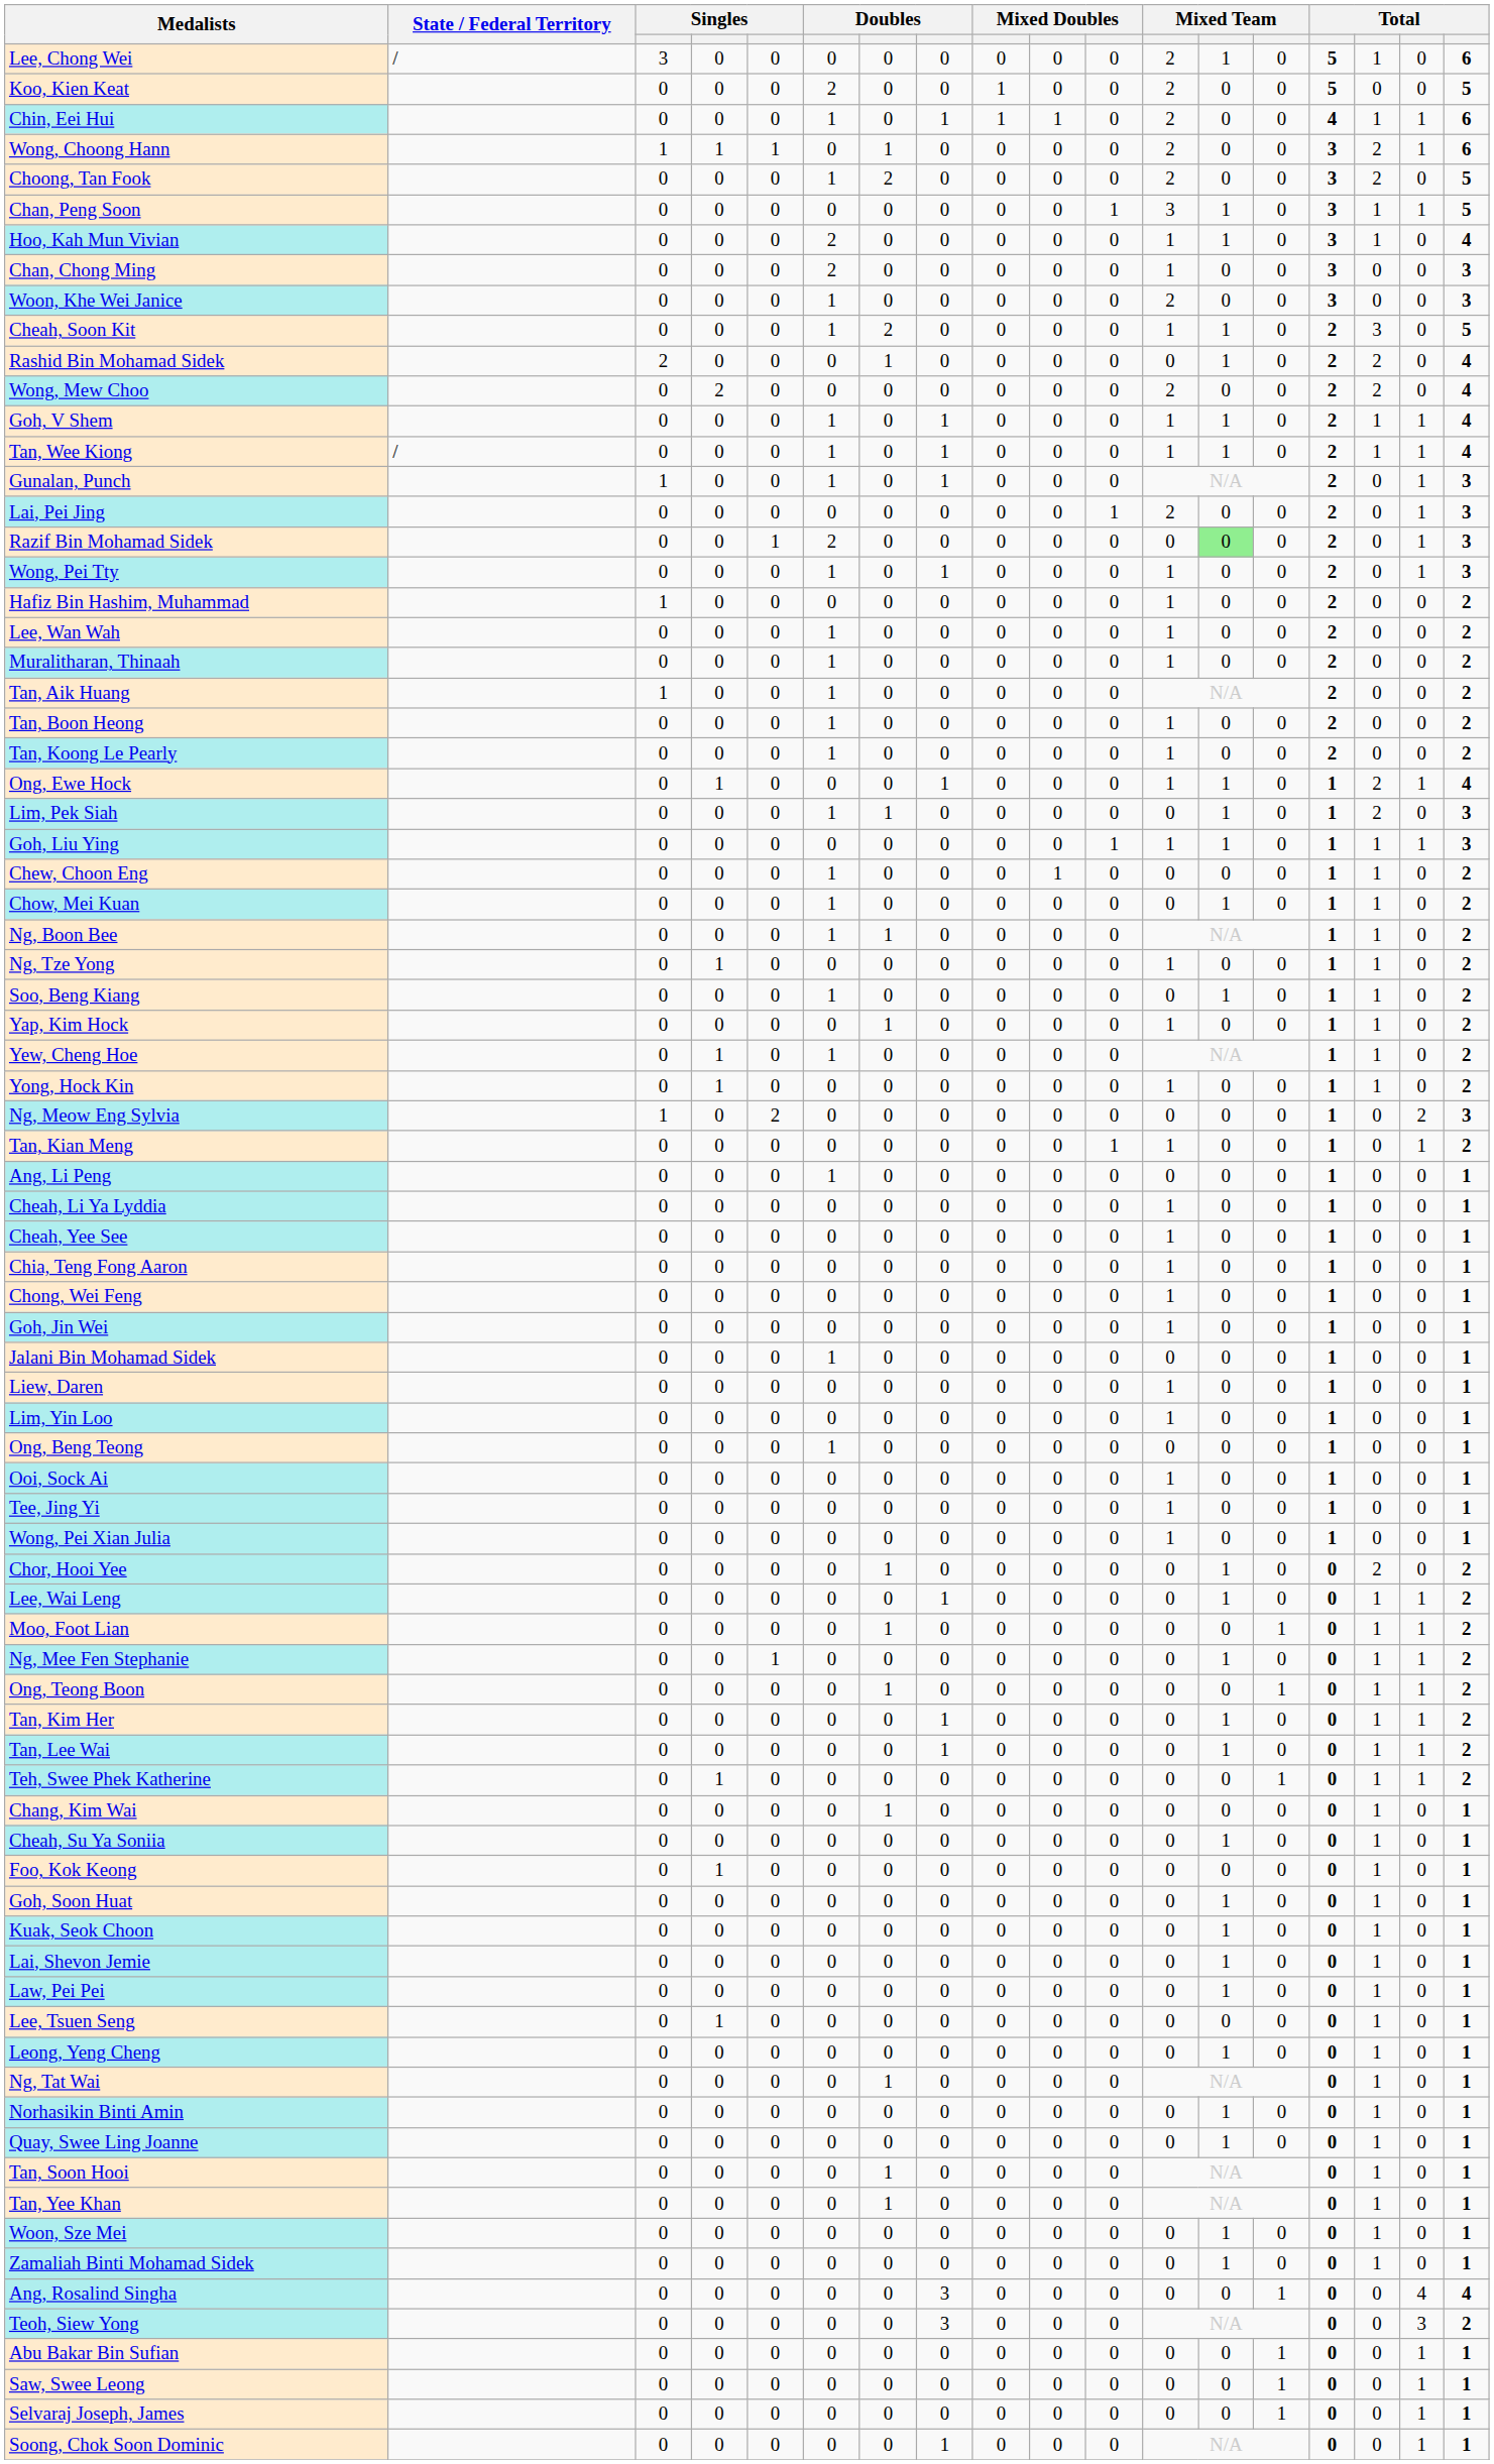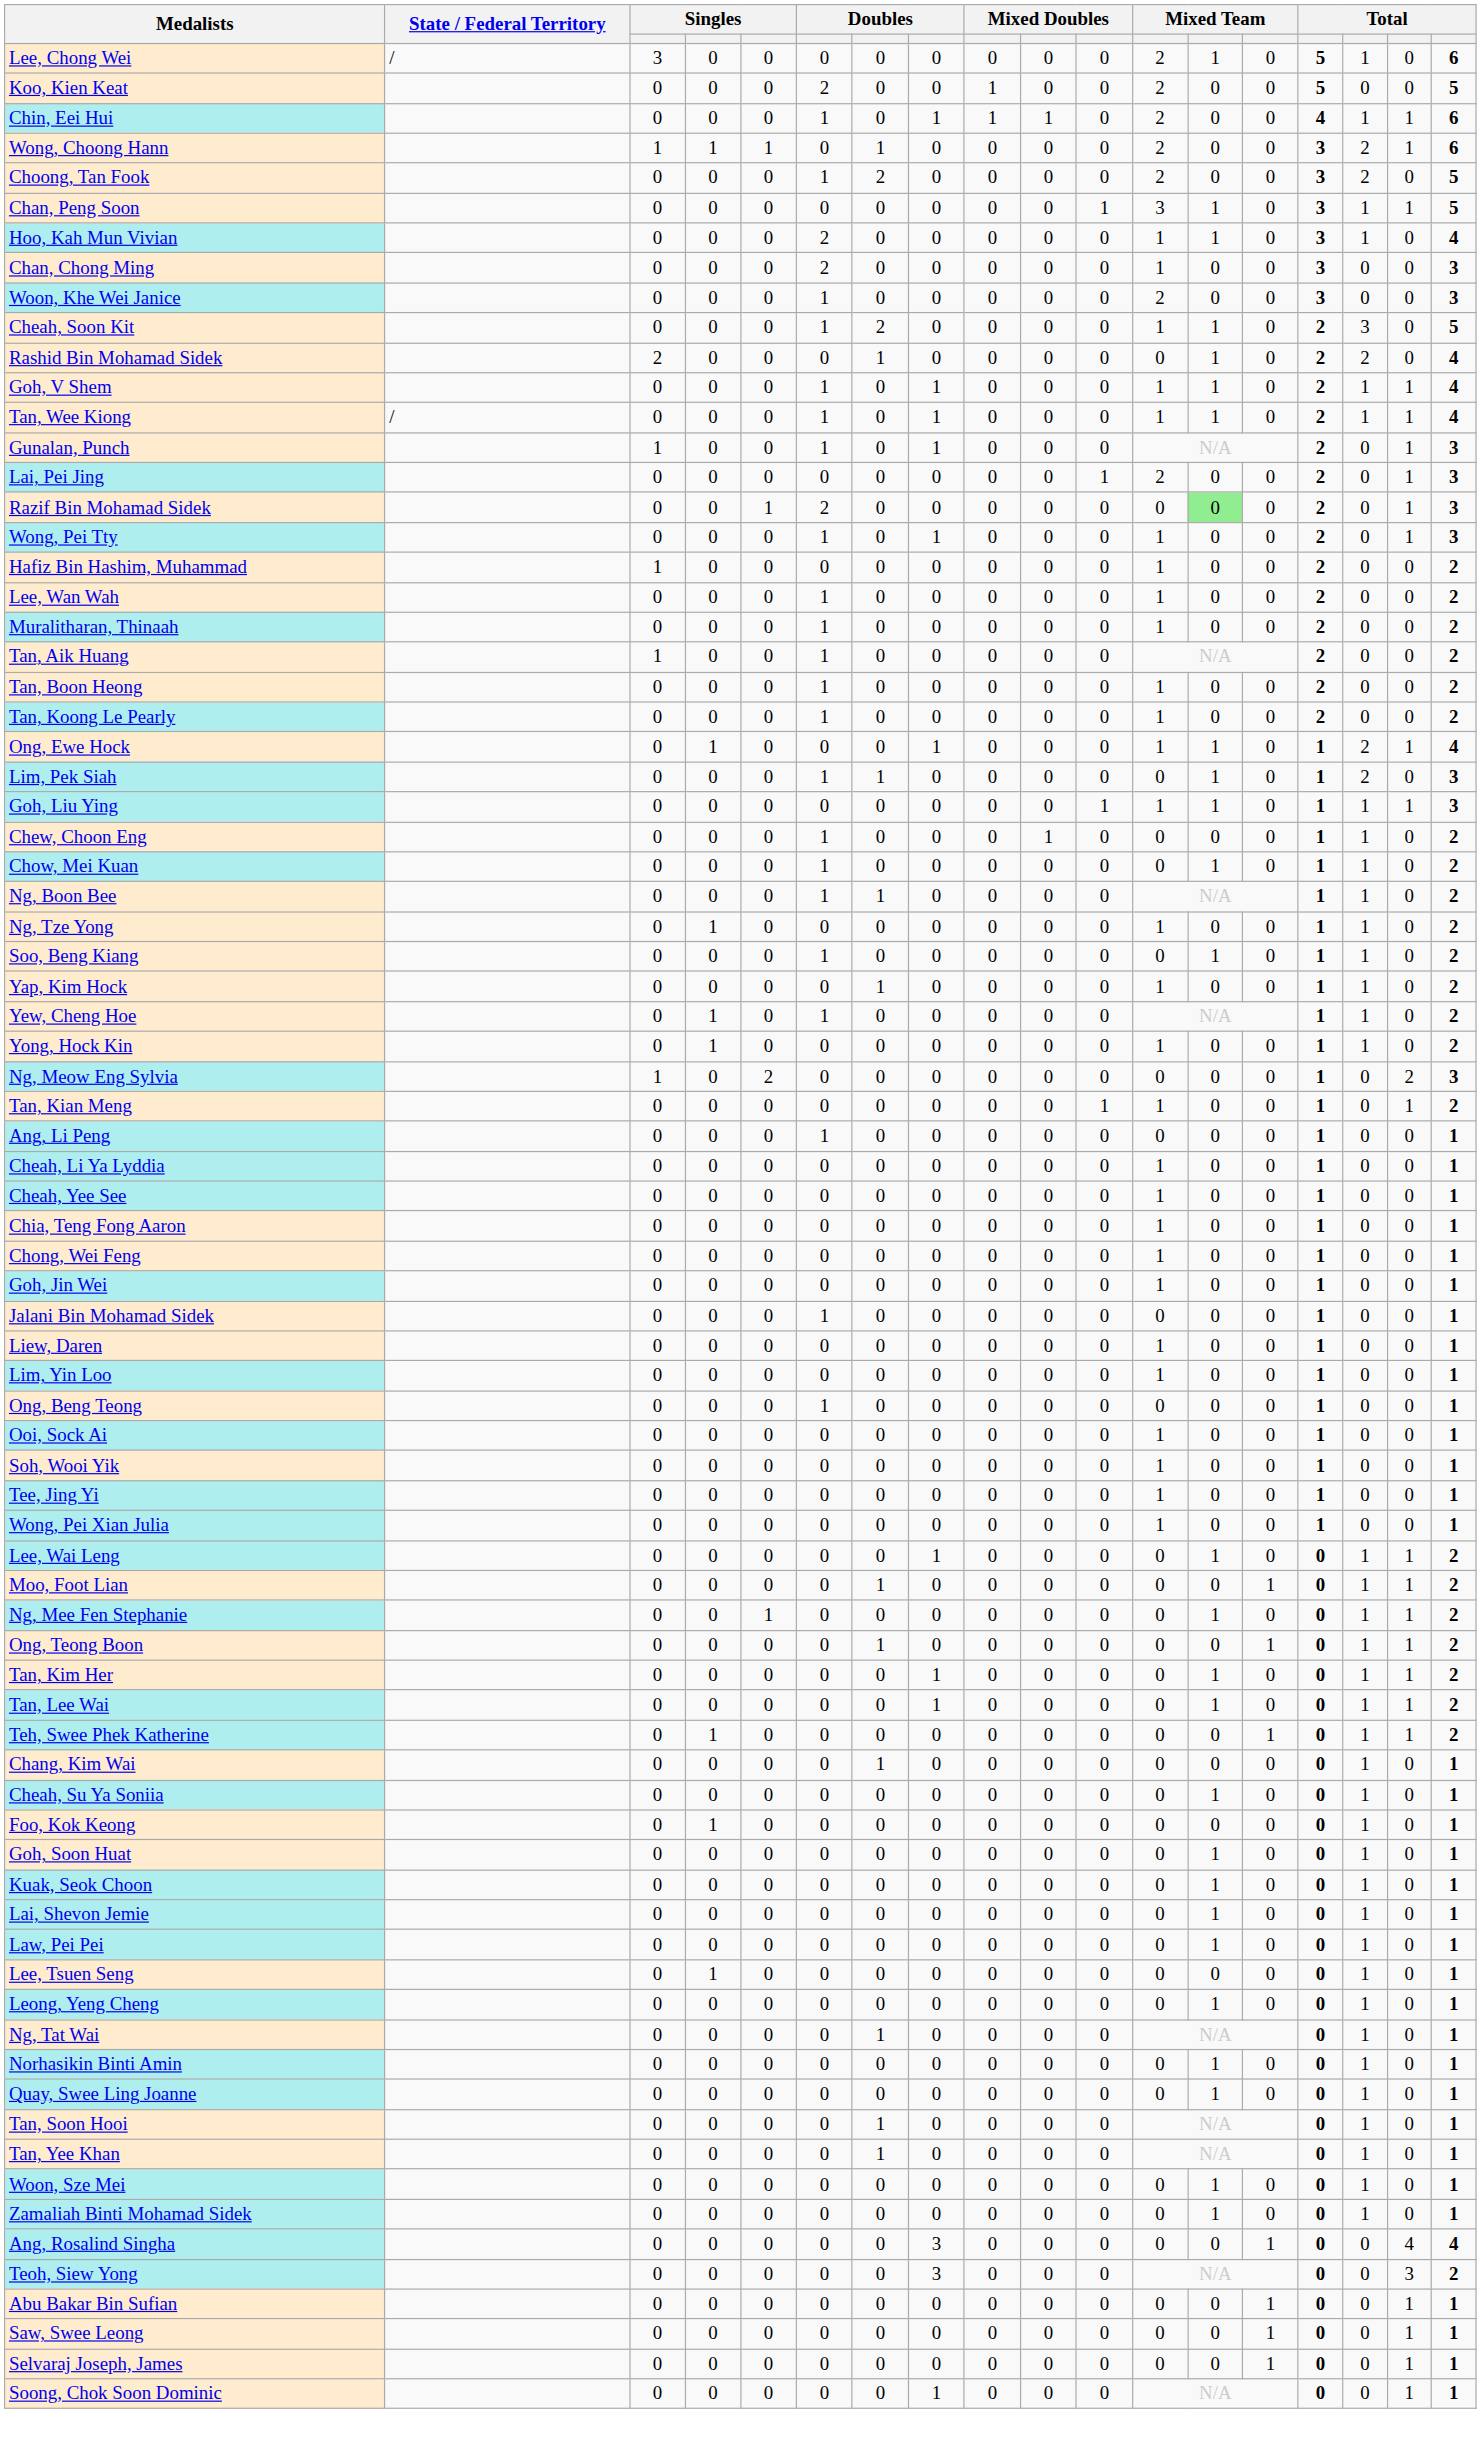- row: Wong, Mew Choo | 0 | 2 | 0 | 0 | 0 | 0 | 0 | 0 | 0 | 2 | 0 | 0 | 2 | 2 | 0 | 4
+ row: Soh, Wooi Yik | 0 | 0 | 0 | 0 | 0 | 0 | 0 | 0 | 0 | 1 | 0 | 0 | 1 | 0 | 0 | 1
- row: Chor, Hooi Yee | 0 | 0 | 0 | 0 | 1 | 0 | 0 | 0 | 0 | 0 | 1 | 0 | 0 | 2 | 0 | 2
